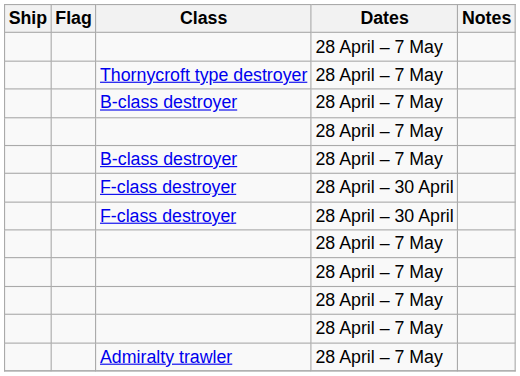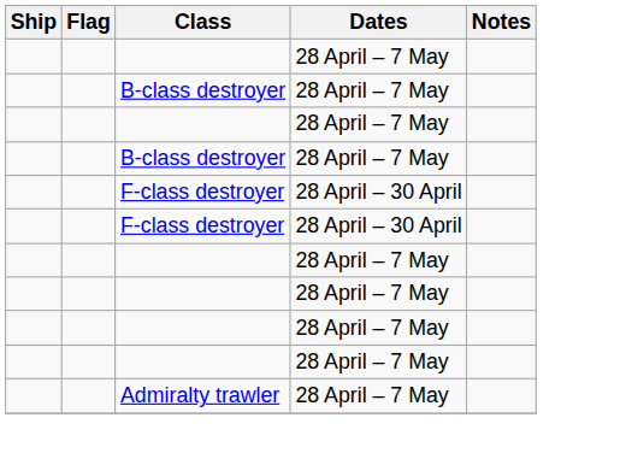- row: Thornycroft type destroyer | 28 April – 7 May
